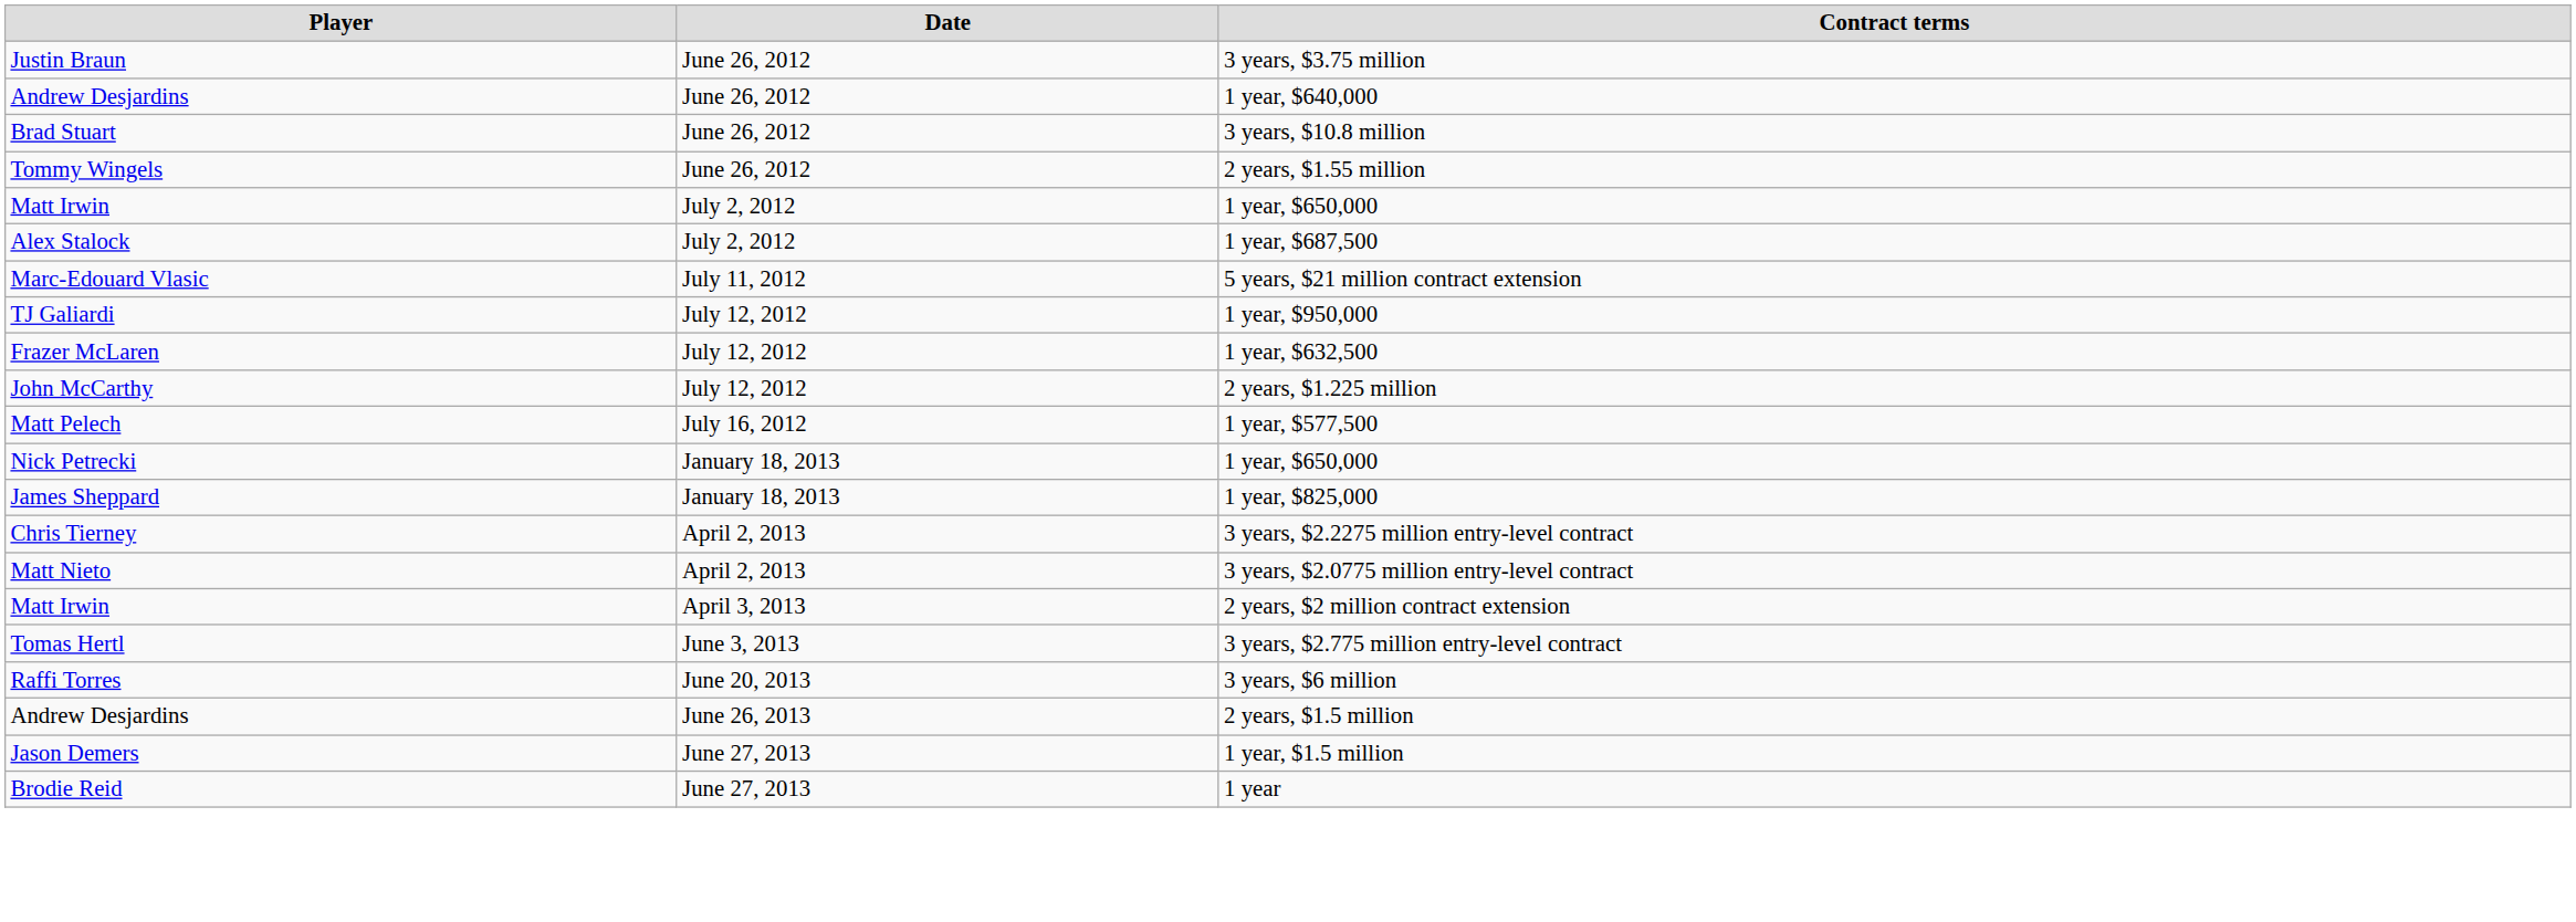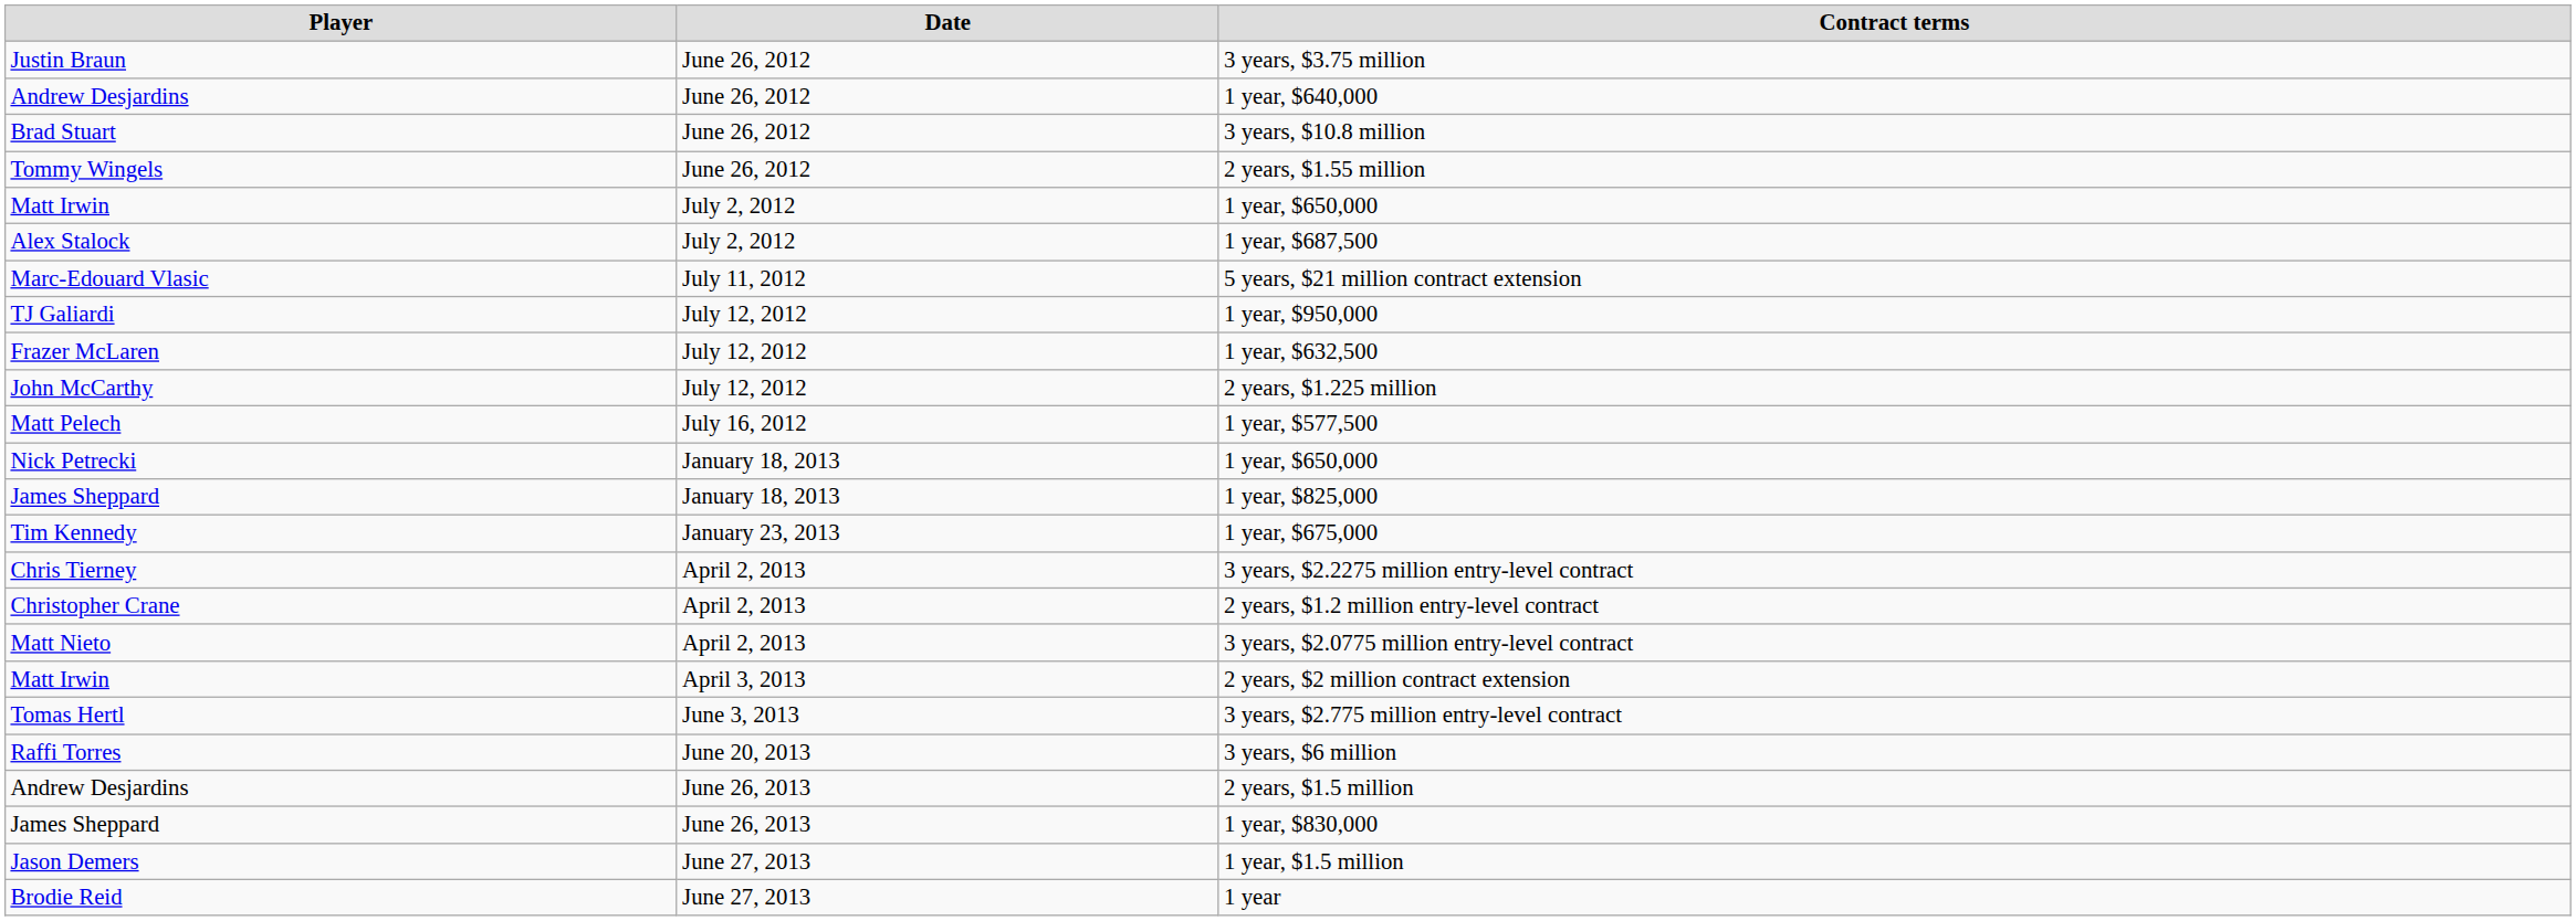+ row: Tim Kennedy | January 23, 2013 | 1 year, $675,000
+ row: Christopher Crane | April 2, 2013 | 2 years, $1.2 million entry-level contract
+ row: James Sheppard | June 26, 2013 | 1 year, $830,000
